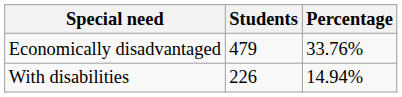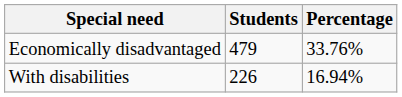With disabilities | Percentage: 14.94% -> 16.94%
